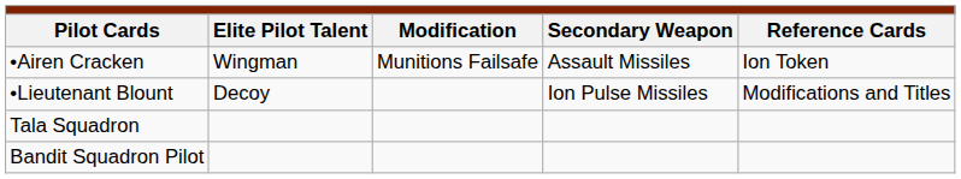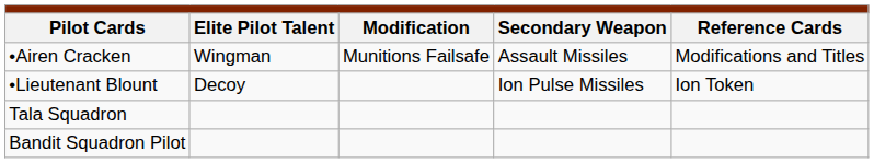•Airen Cracken | column 5: Ion Token -> Modifications and Titles
•Lieutenant Blount | column 5: Modifications and Titles -> Ion Token
